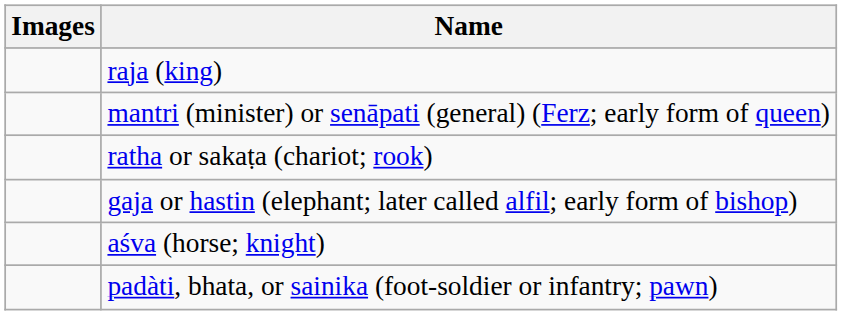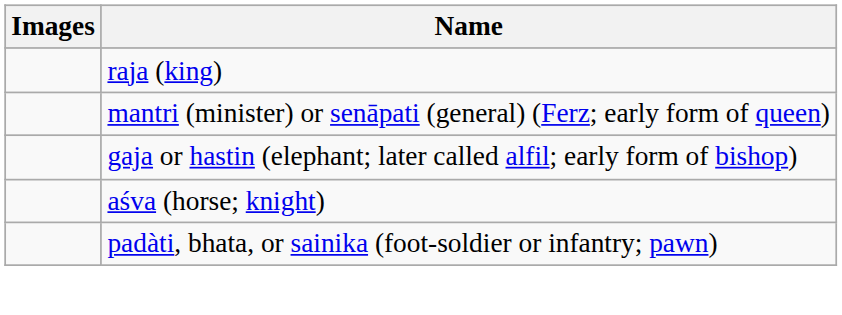- row: ratha or sakaṭa (chariot; rook)
